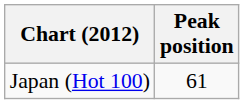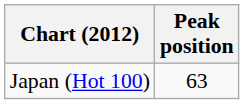Japan (Hot 100) | Peak position: 61 -> 63
